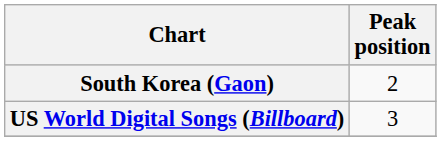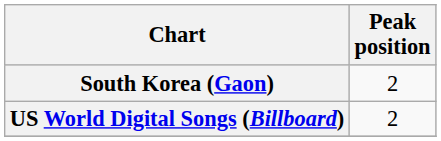US World Digital Songs (Billboard) | Peak position: 3 -> 2
